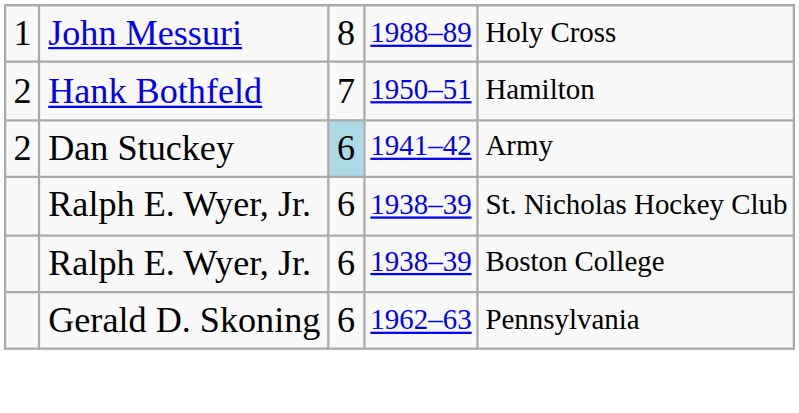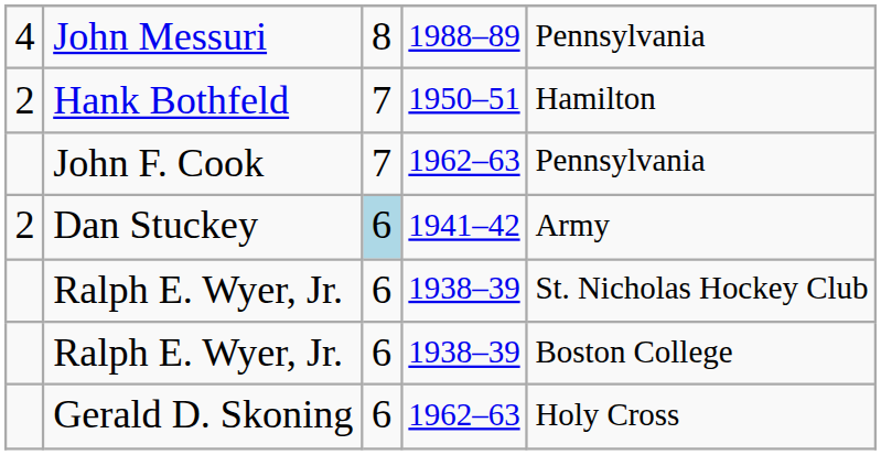John Messuri | column 1: 1 -> 4
John Messuri | column 5: Holy Cross -> Pennsylvania
+ row: John F. Cook | 7 | 1962–63 | Pennsylvania
Gerald D. Skoning | column 5: Pennsylvania -> Holy Cross
